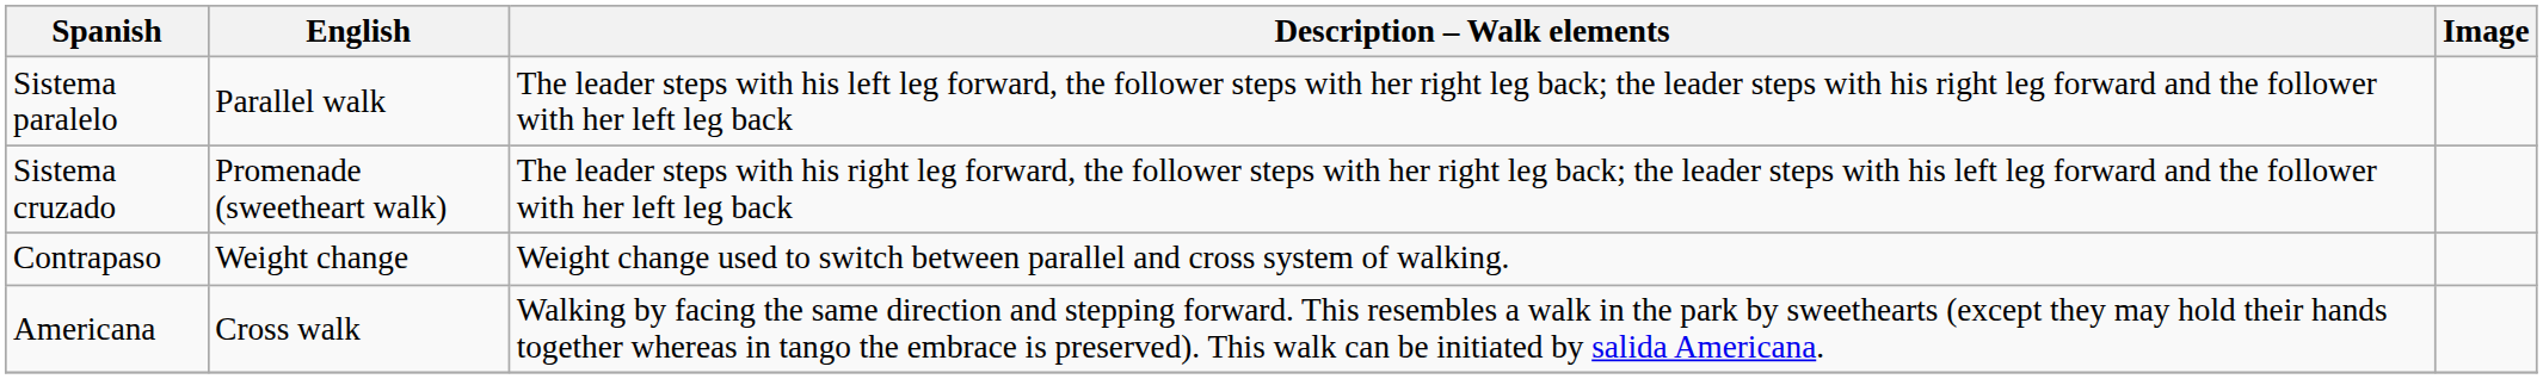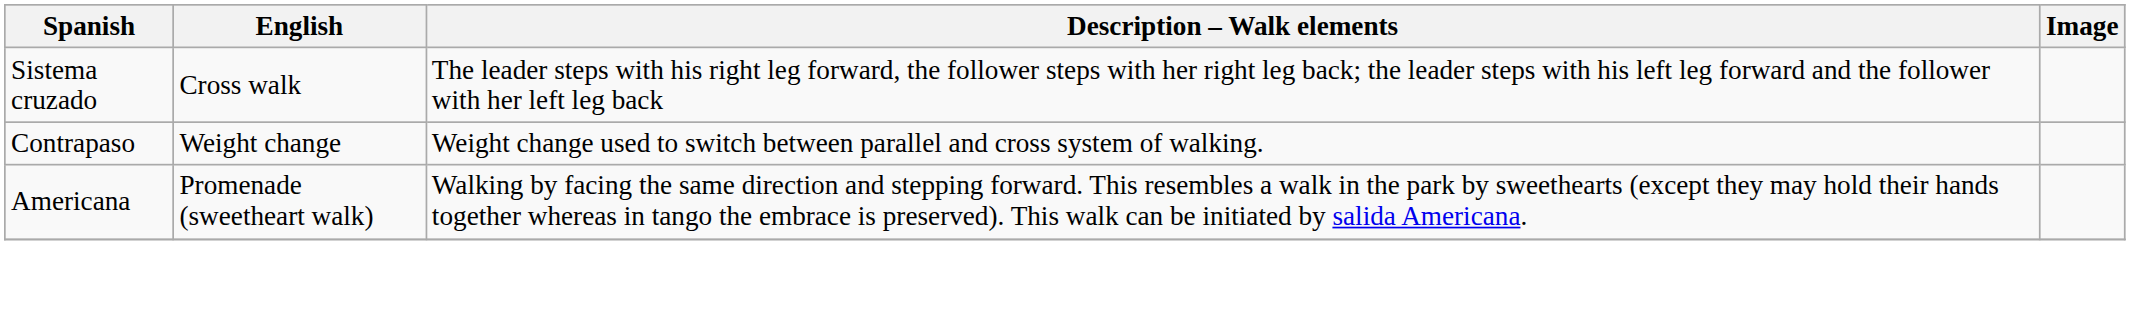- row: Sistema paralelo | Parallel walk | The leader steps with his left leg forward, the follower steps with her right leg back; the leader steps with his right leg forward and the follower with her left leg back
Sistema cruzado | English: Promenade (sweetheart walk) -> Cross walk
Americana | English: Cross walk -> Promenade (sweetheart walk)
